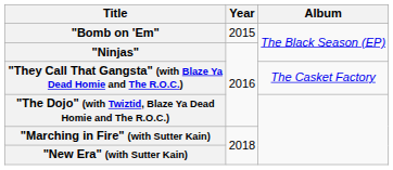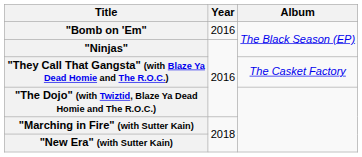"Bomb on 'Em" | Year: 2015 -> 2016
